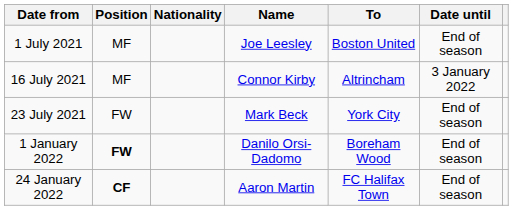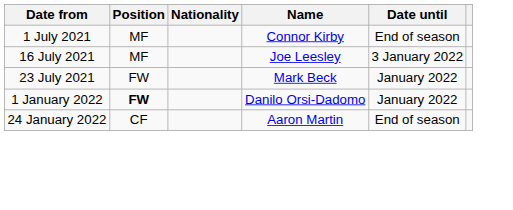- column: To | Boston United | Altrincham | York City | Boreham Wood | FC Halifax Town
1 July 2021 | Name: Joe Leesley -> Connor Kirby
16 July 2021 | Name: Connor Kirby -> Joe Leesley
23 July 2021 | Date until: End of season -> January 2022
1 January 2022 | Date until: End of season -> January 2022
24 January 2022 | Position: bold -> normal
